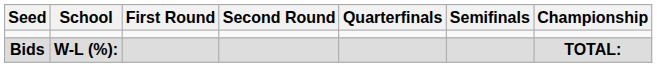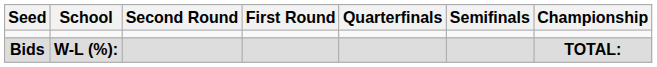columns swapped: First Round <-> Second Round
